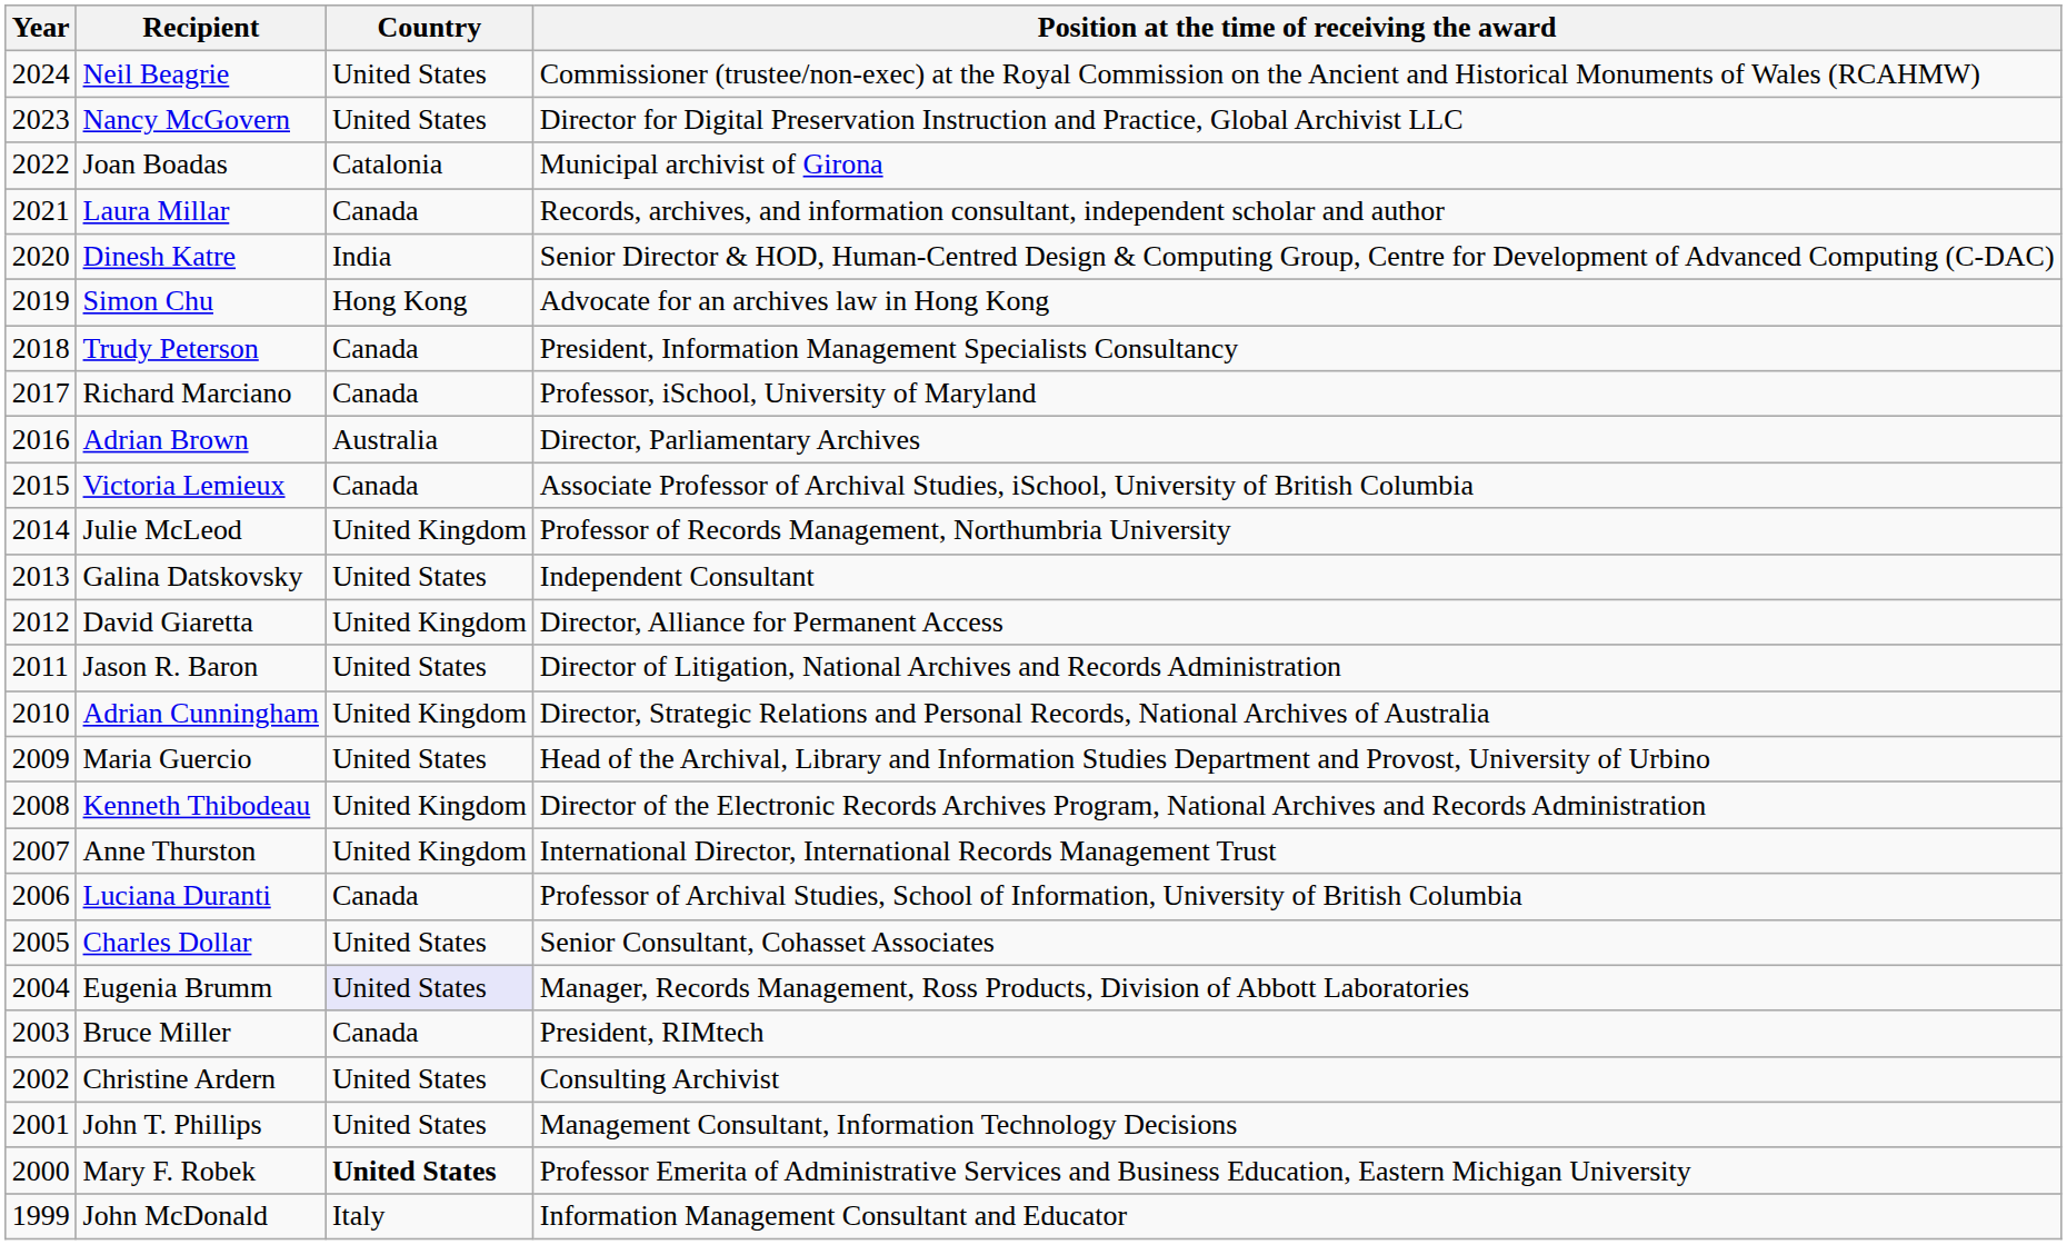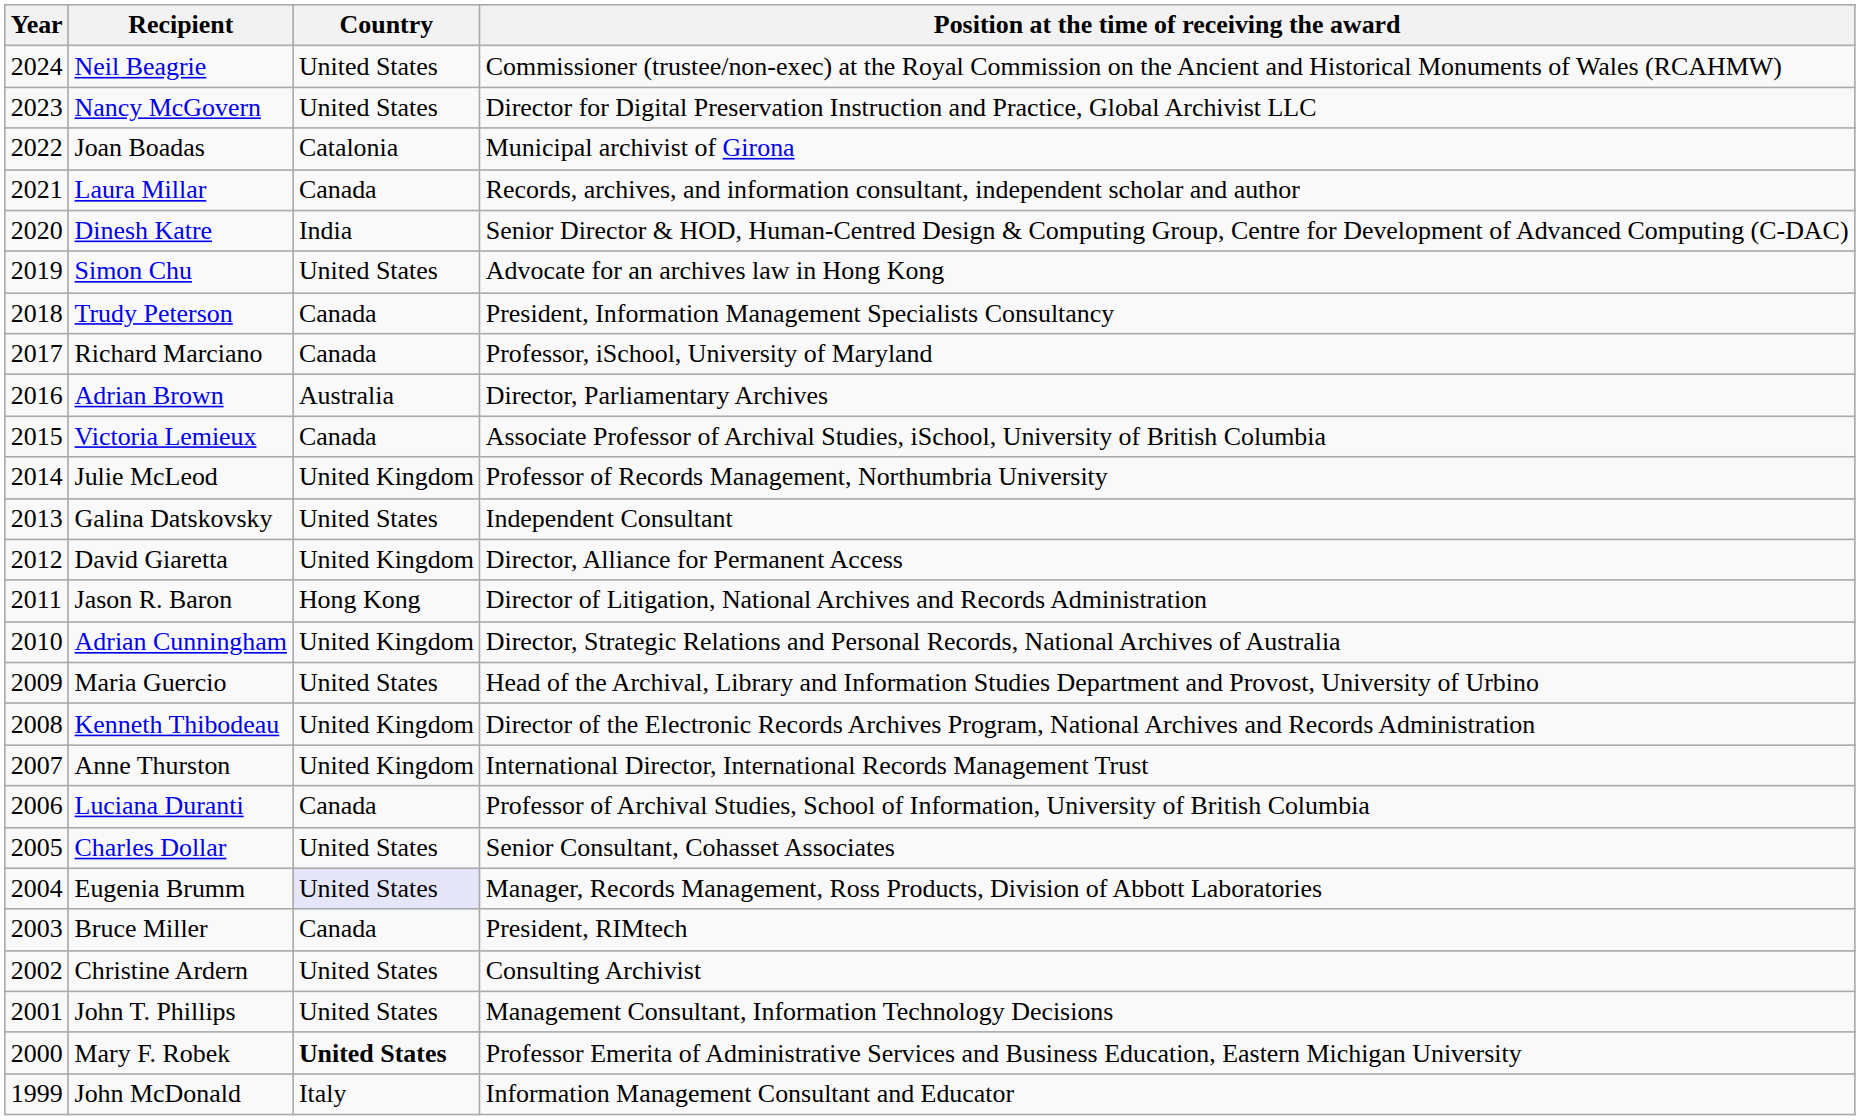Simon Chu | Country: Hong Kong -> United States
Jason R. Baron | Country: United States -> Hong Kong
